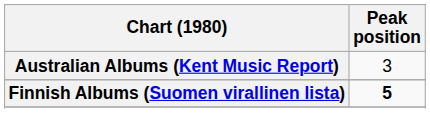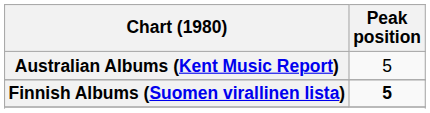Australian Albums (Kent Music Report) | Peak position: 3 -> 5
